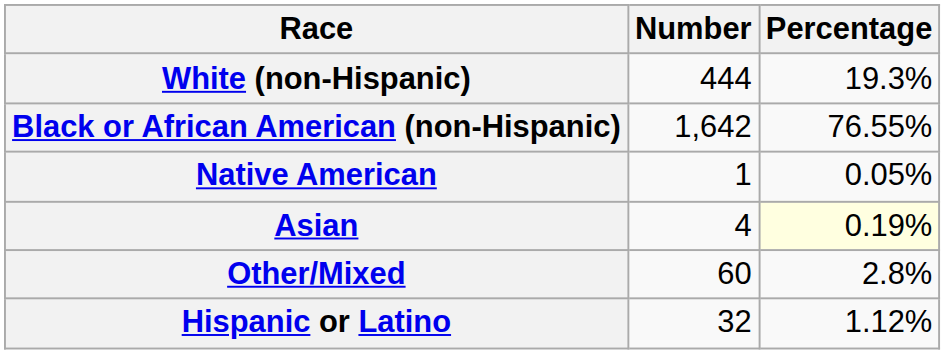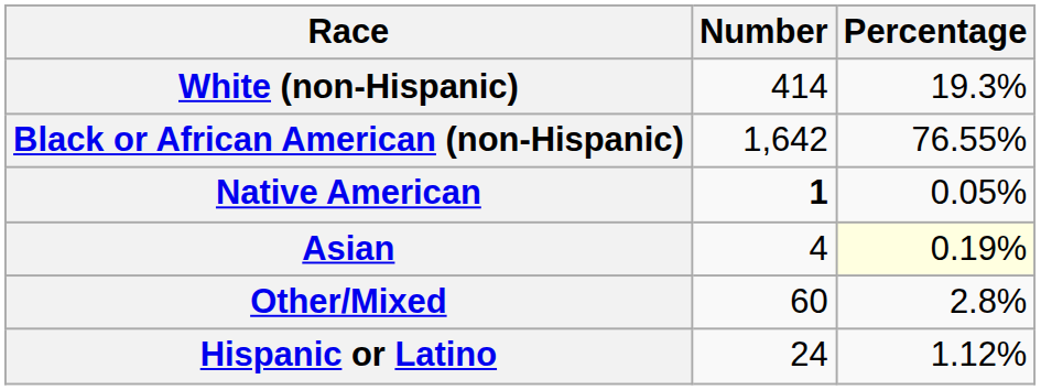White (non-Hispanic) | Number: 444 -> 414
Native American | Number: normal -> bold
Hispanic or Latino | Number: 32 -> 24
